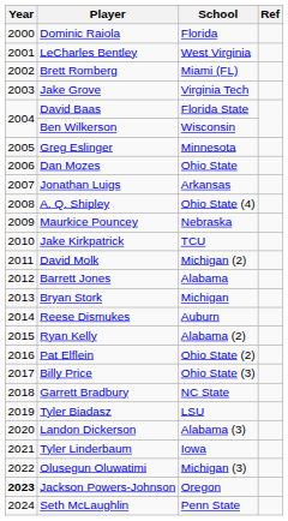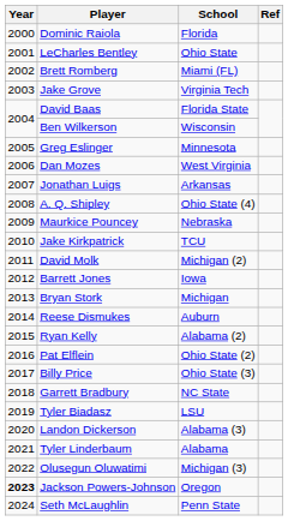LeCharles Bentley | School: West Virginia -> Ohio State
Dan Mozes | School: Ohio State -> West Virginia
Barrett Jones | School: Alabama -> Iowa
Tyler Linderbaum | School: Iowa -> Alabama
